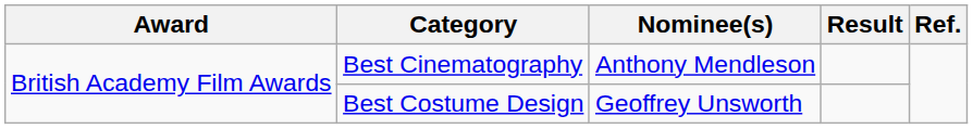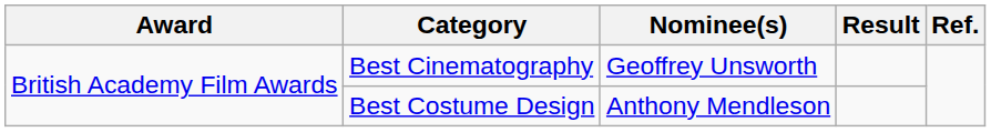Best Cinematography | Nominee(s): Anthony Mendleson -> Geoffrey Unsworth
Best Costume Design | Nominee(s): Geoffrey Unsworth -> Anthony Mendleson
